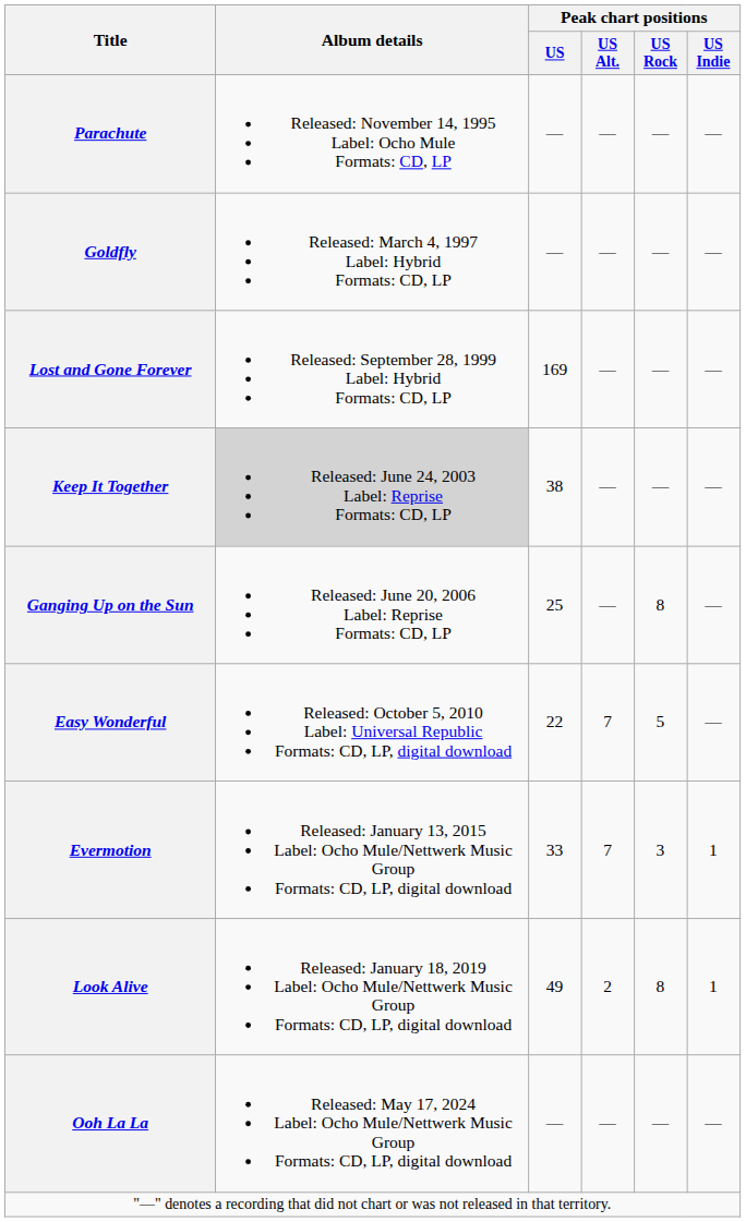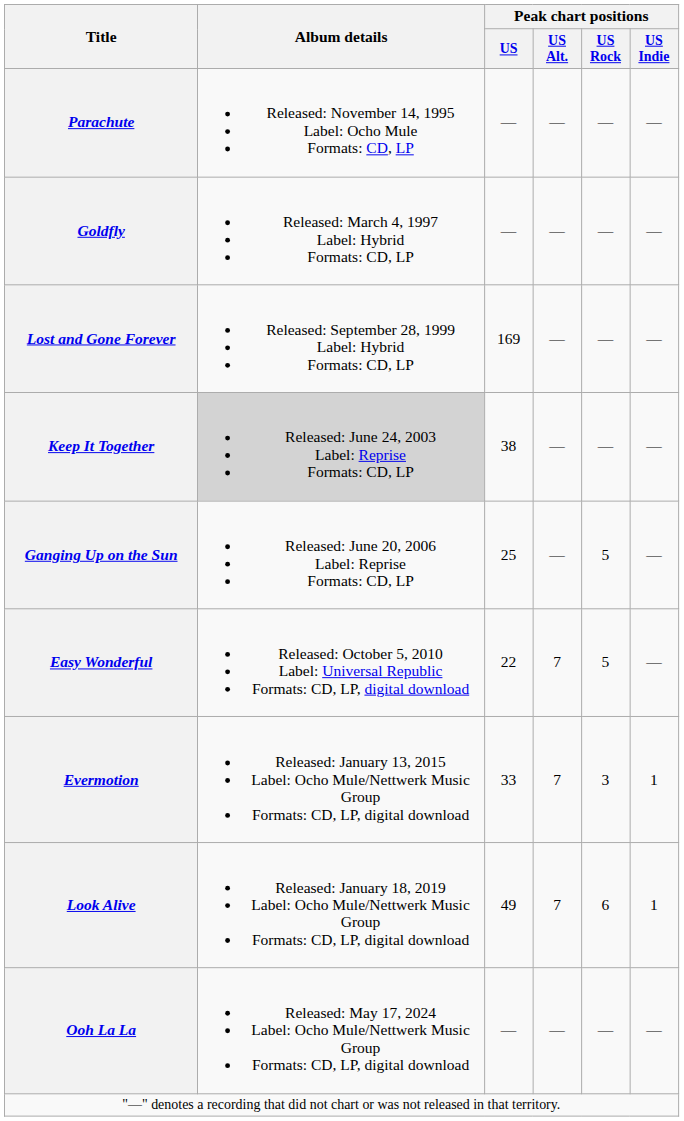Ganging Up on the Sun | Peak chart positions / US Rock: 8 -> 5
Look Alive | Peak chart positions / US Alt.: 2 -> 7
Look Alive | Peak chart positions / US Rock: 8 -> 6
